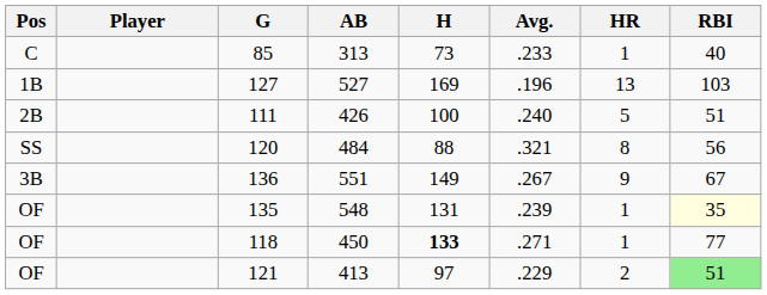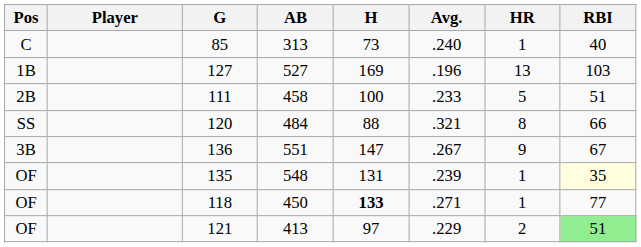85 | Avg.: .233 -> .240
111 | AB: 426 -> 458
111 | Avg.: .240 -> .233
120 | RBI: 56 -> 66
136 | H: 149 -> 147
